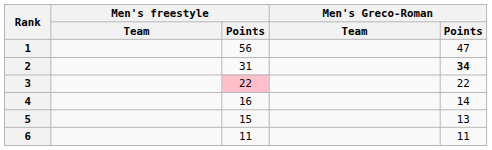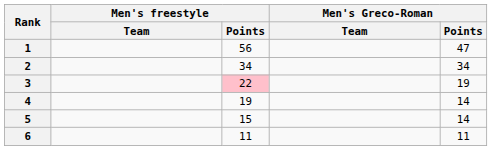2 | Men's freestyle / Points: 31 -> 34
2 | Men's Greco-Roman / Points: bold -> normal
3 | Men's Greco-Roman / Points: 22 -> 19
4 | Men's freestyle / Points: 16 -> 19
5 | Men's Greco-Roman / Points: 13 -> 14
